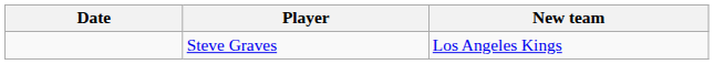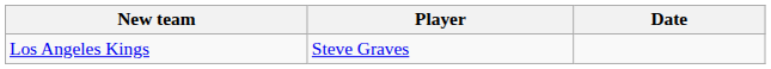columns swapped: Date <-> New team
